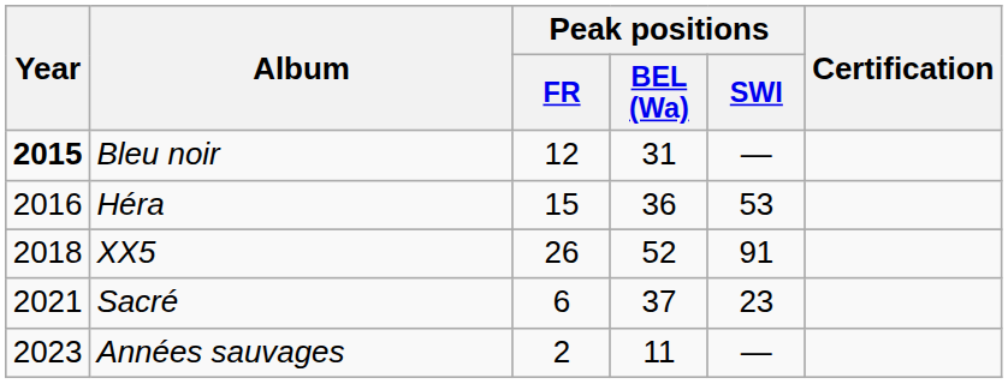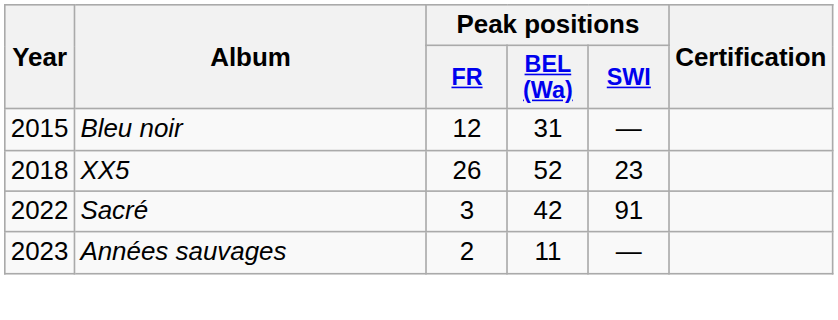Bleu noir | Year: bold -> normal
- row: 2016 | Héra | 15 | 36 | 53
XX5 | Peak positions / SWI: 91 -> 23
Sacré | Year: 2021 -> 2022
Sacré | Peak positions / FR: 6 -> 3
Sacré | Peak positions / BEL (Wa): 37 -> 42
Sacré | Peak positions / SWI: 23 -> 91
